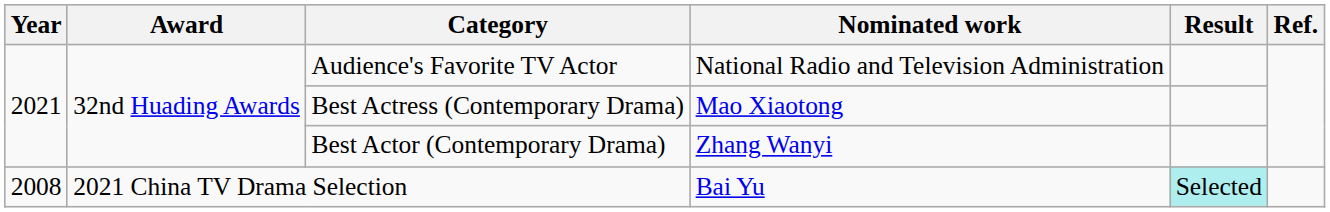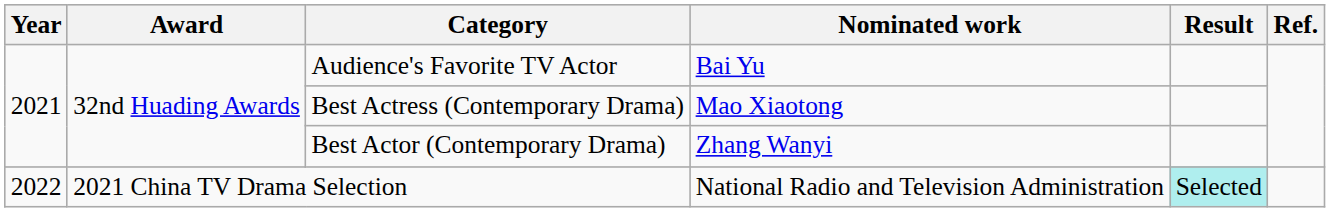Audience's Favorite TV Actor | Nominated work: National Radio and Television Administration -> Bai Yu
2021 China TV Drama Selection | Year: 2008 -> 2022
2021 China TV Drama Selection | Nominated work: Bai Yu -> National Radio and Television Administration
